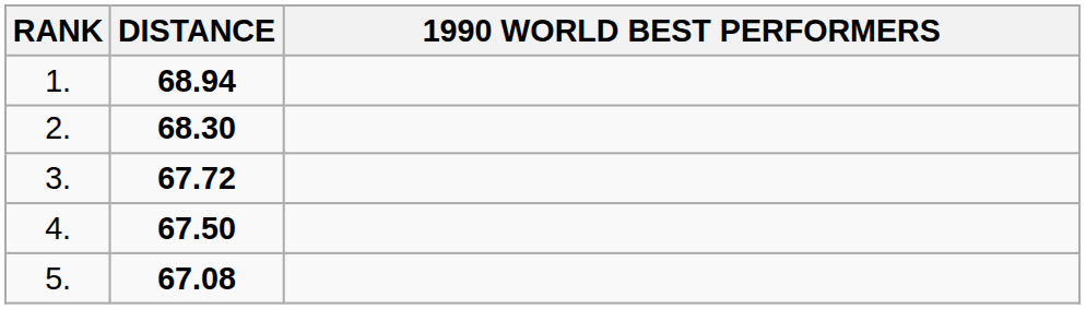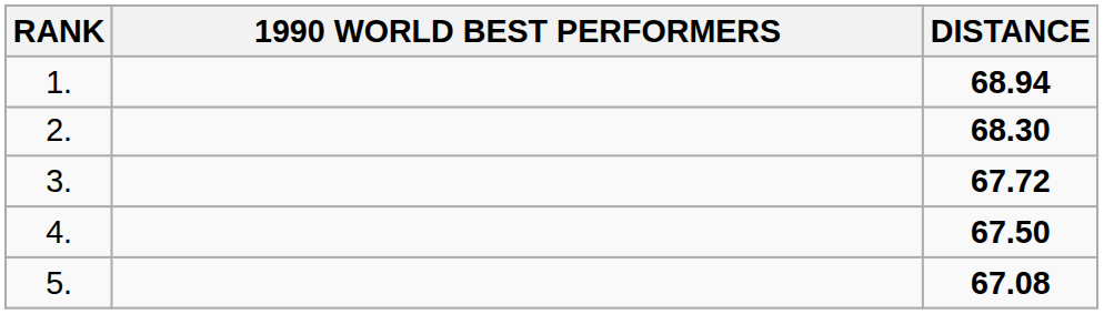columns swapped: 1990 WORLD BEST PERFORMERS <-> DISTANCE
